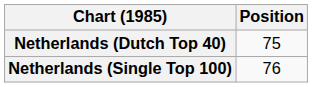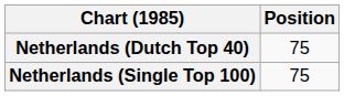Netherlands (Single Top 100) | Position: 76 -> 75
